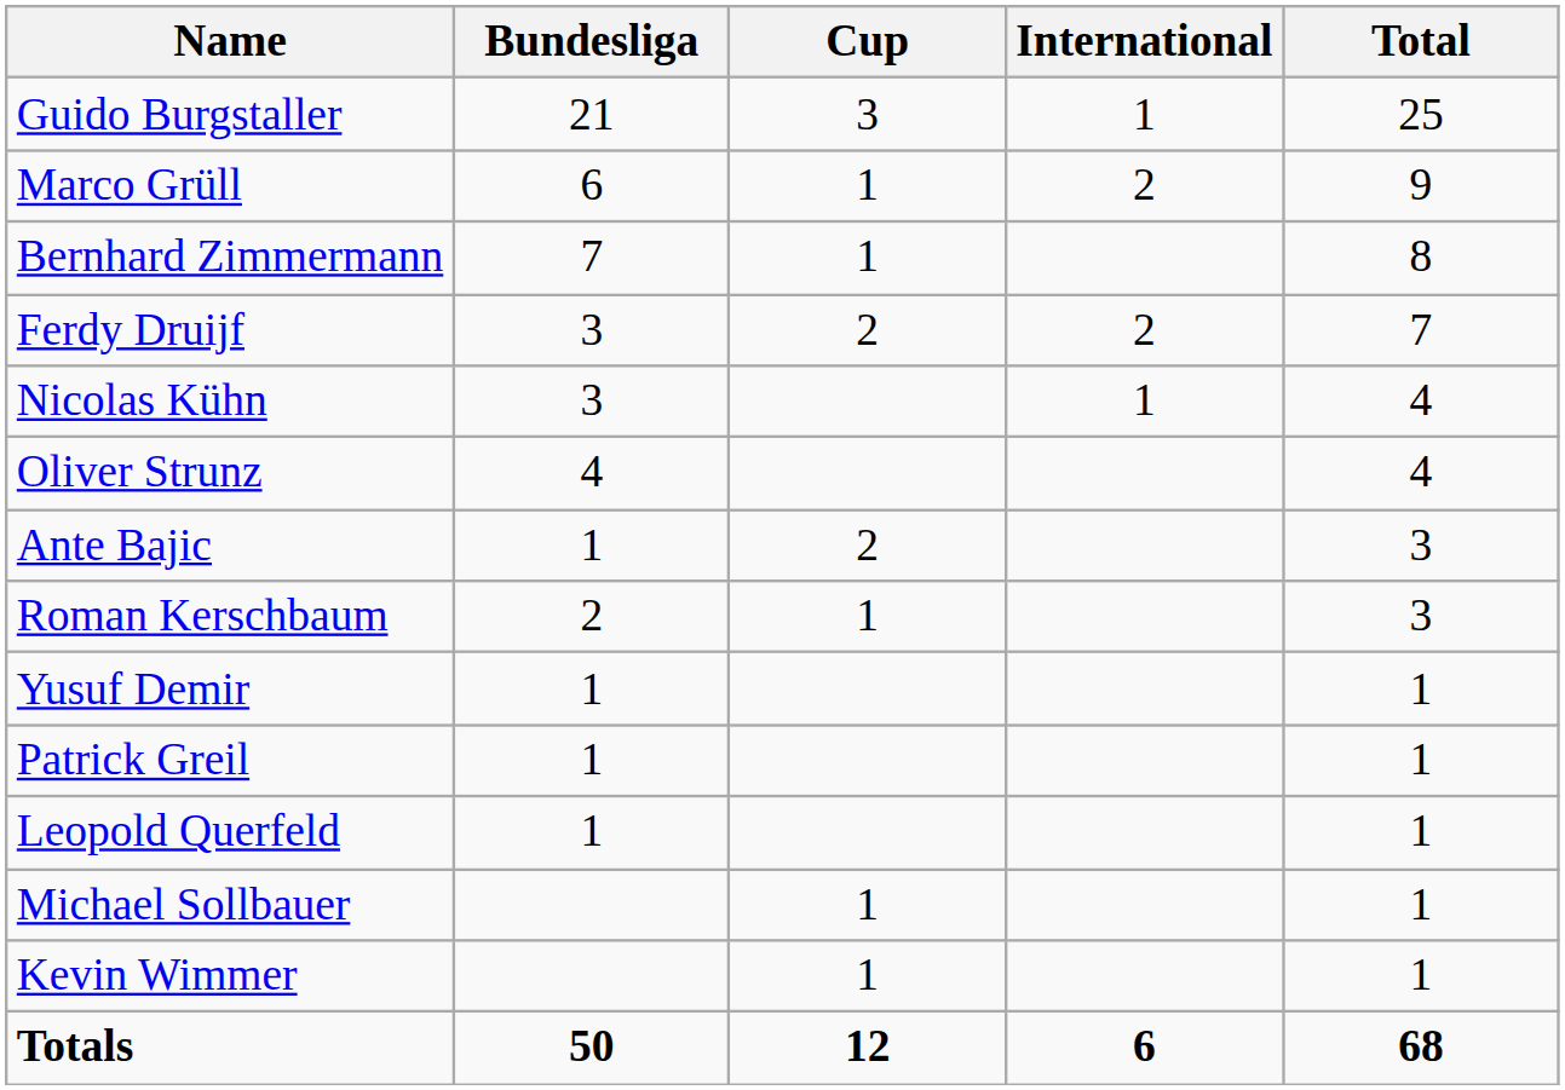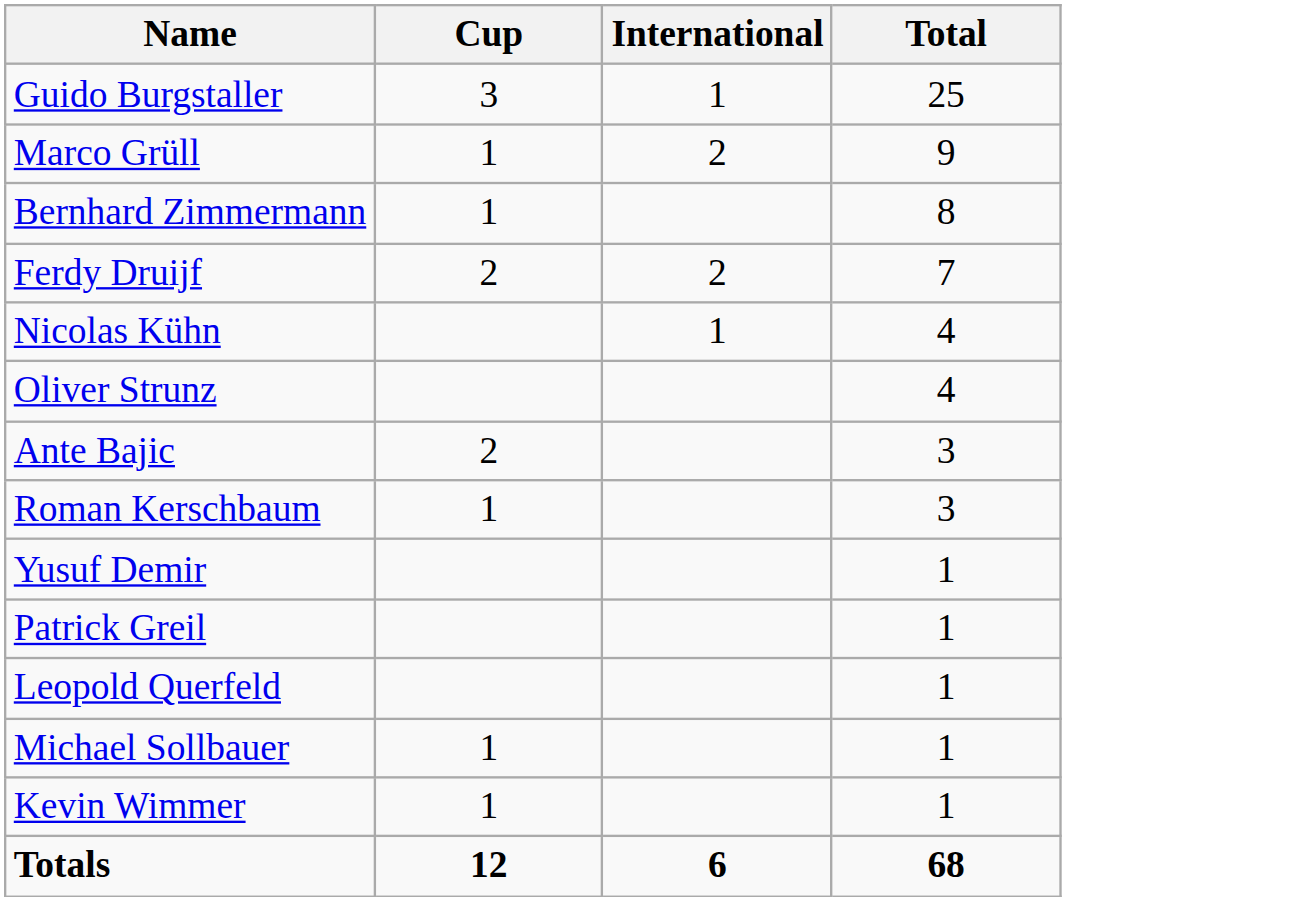- column: Bundesliga | 21 | 6 | 7 | 3 | 3 | 4 | 1 | 2 | 1 | 1 | 1 | 50
